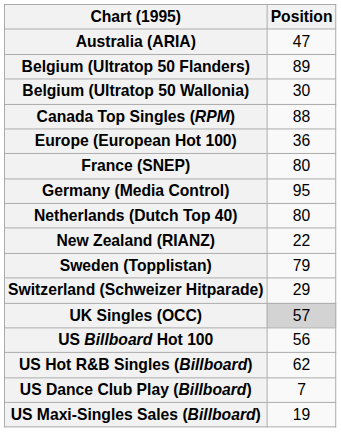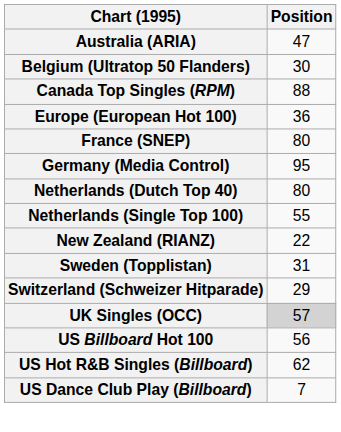Belgium (Ultratop 50 Flanders) | Position: 89 -> 30
- row: Belgium (Ultratop 50 Wallonia) | 30
+ row: Netherlands (Single Top 100) | 55
Sweden (Topplistan) | Position: 79 -> 31
- row: US Maxi-Singles Sales (Billboard) | 19
